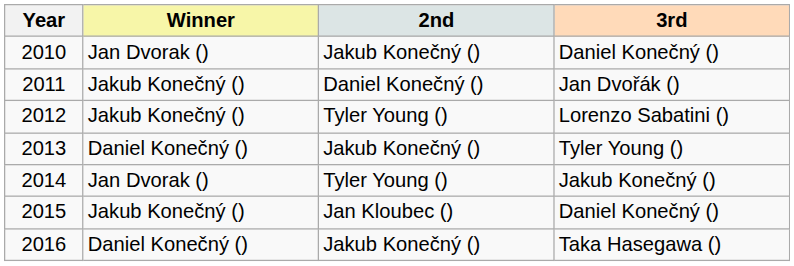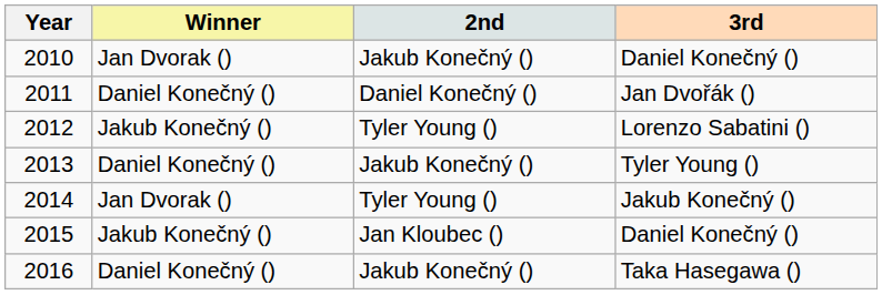2011 | Winner: Jakub Konečný () -> Daniel Konečný ()
